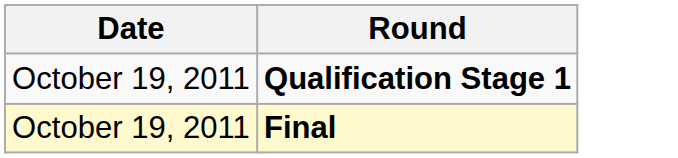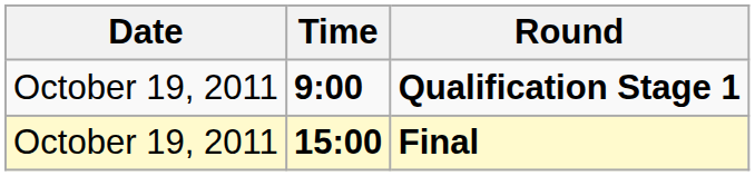+ column: Time | 9:00 | 15:00
